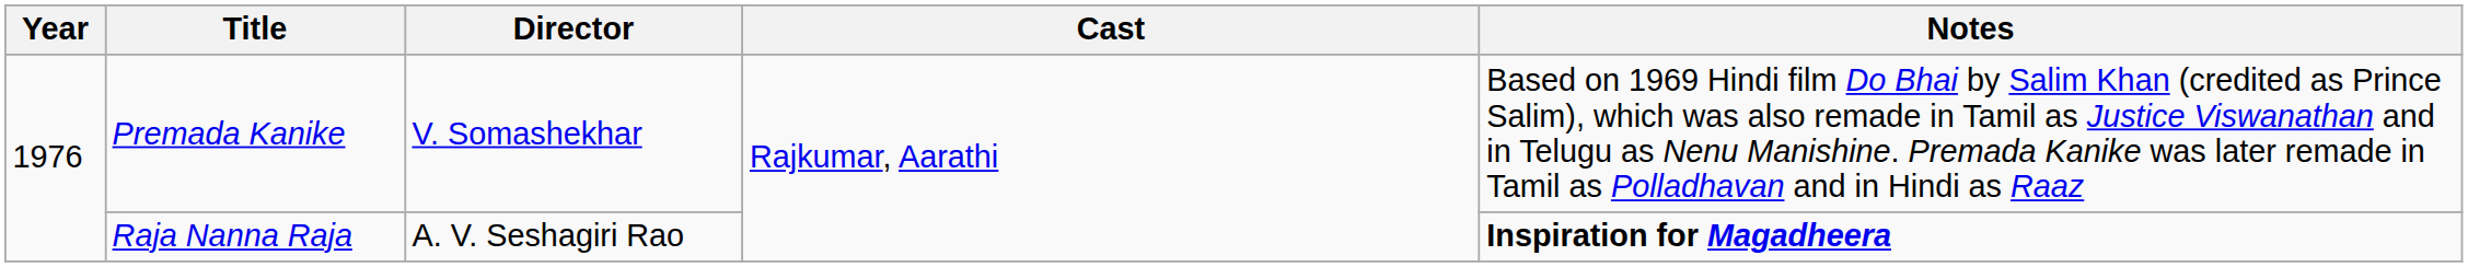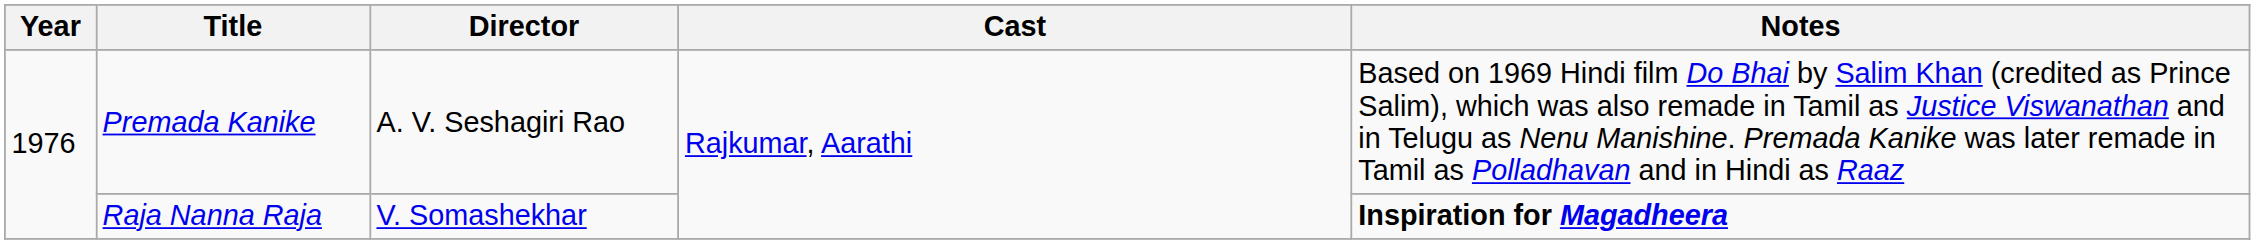Premada Kanike | Director: V. Somashekhar -> A. V. Seshagiri Rao
Raja Nanna Raja | Director: A. V. Seshagiri Rao -> V. Somashekhar
